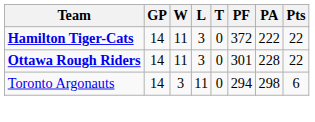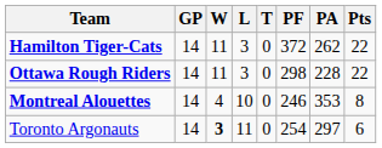Hamilton Tiger-Cats | PA: 222 -> 262
Ottawa Rough Riders | PF: 301 -> 298
+ row: Montreal Alouettes | 14 | 4 | 10 | 0 | 246 | 353 | 8
Toronto Argonauts | W: normal -> bold
Toronto Argonauts | PF: 294 -> 254
Toronto Argonauts | PA: 298 -> 297
